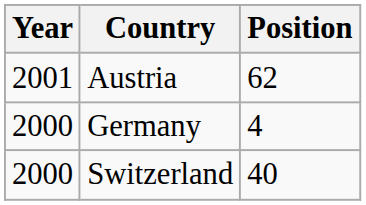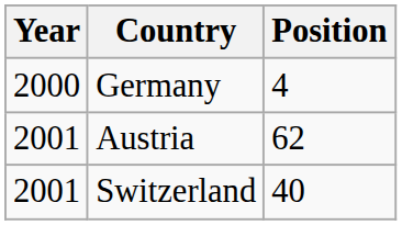rows swapped: Germany <-> Austria
Switzerland | Year: 2000 -> 2001
